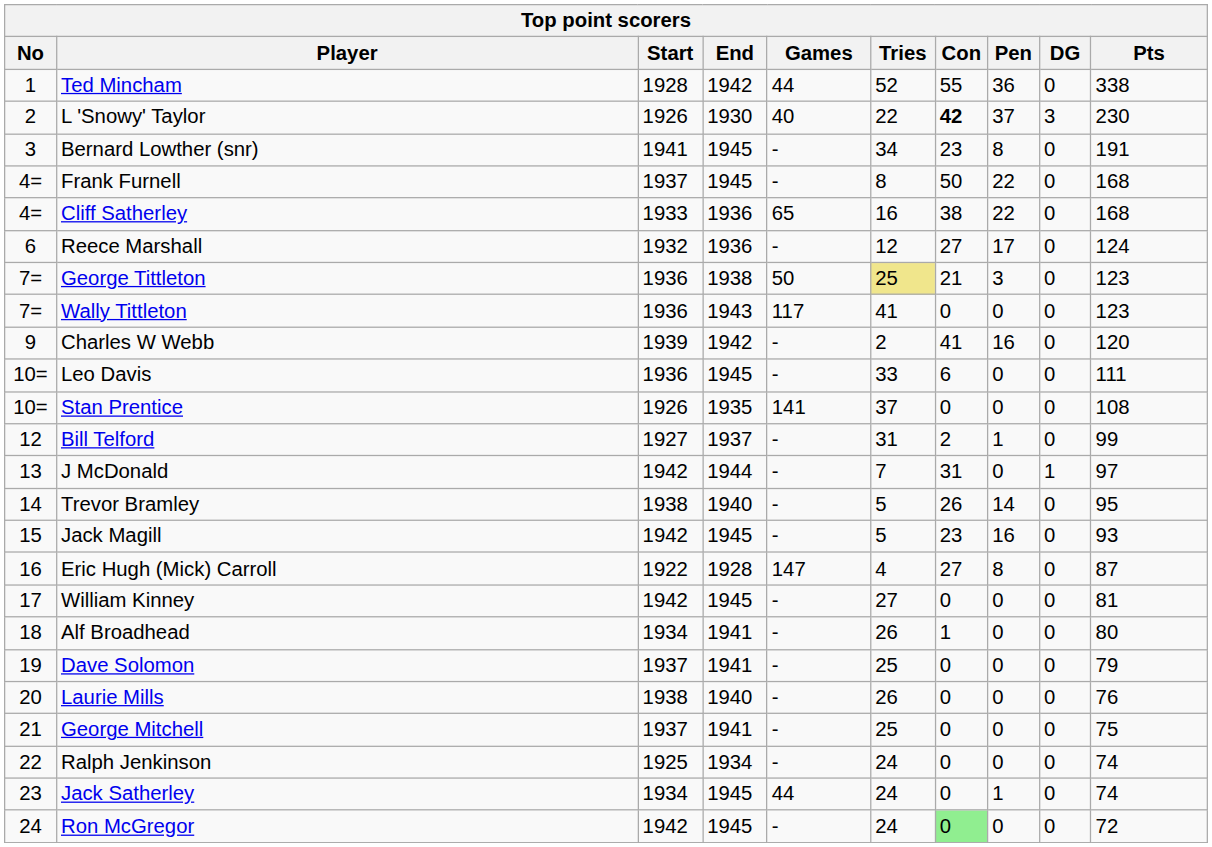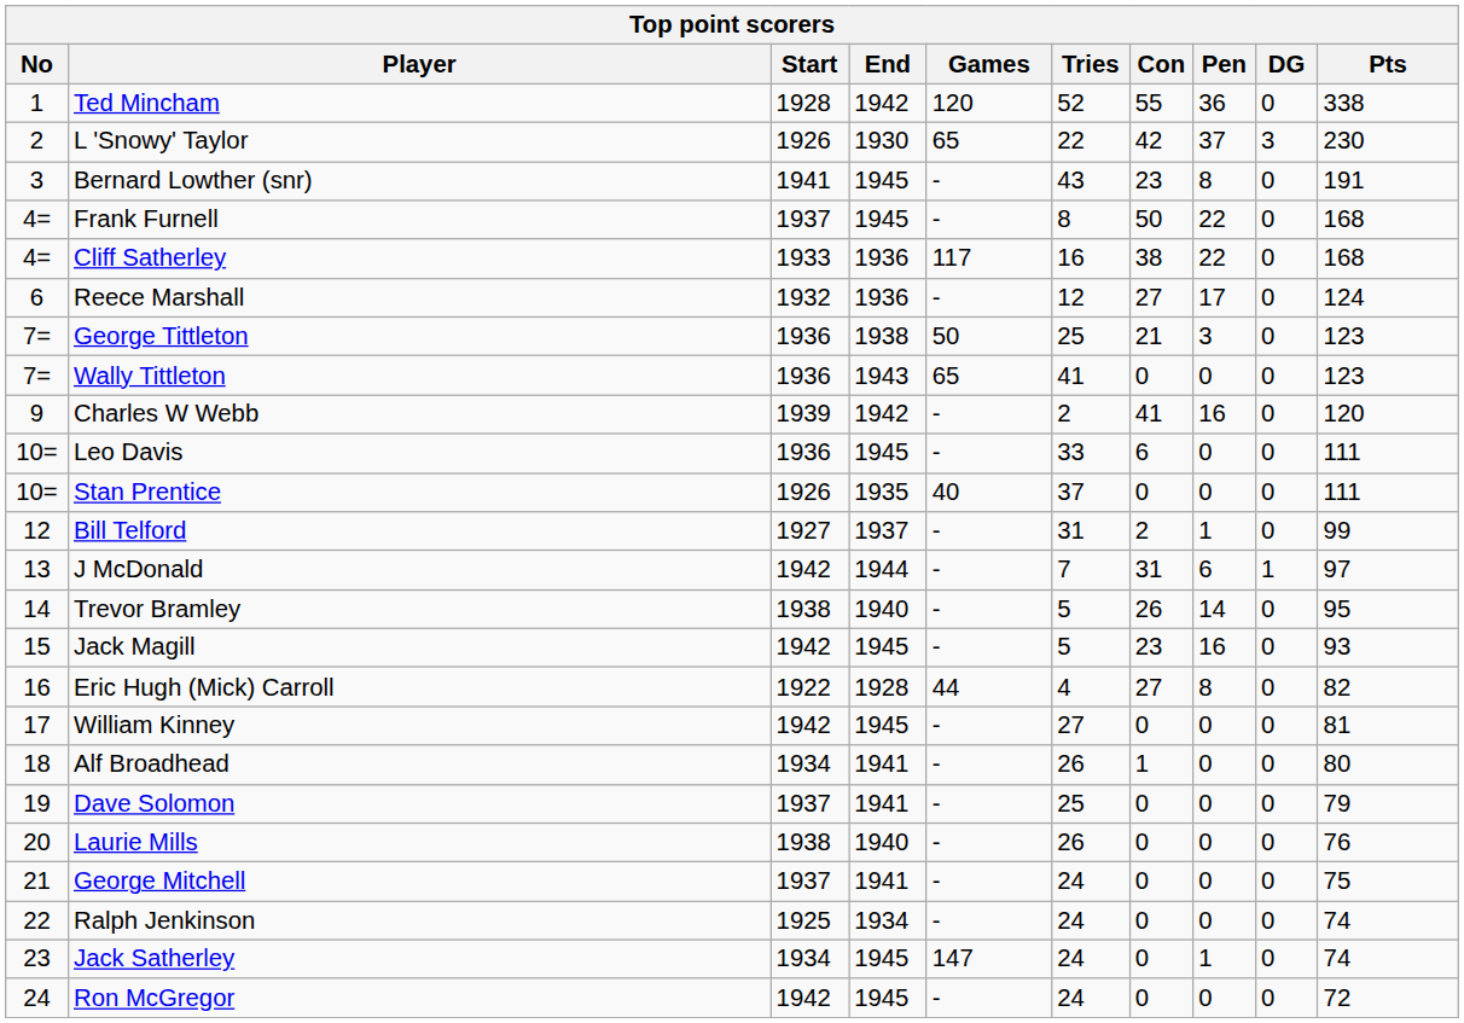Ted Mincham | Games: 44 -> 120
L 'Snowy' Taylor | Games: 40 -> 65
L 'Snowy' Taylor | Con: bold -> normal
Bernard Lowther (snr) | Tries: 34 -> 43
Cliff Satherley | Games: 65 -> 117
George Tittleton | Tries: khaki background -> no background
Wally Tittleton | Games: 117 -> 65
Stan Prentice | Games: 141 -> 40
Stan Prentice | Pts: 108 -> 111
J McDonald | Pen: 0 -> 6
Eric Hugh (Mick) Carroll | Games: 147 -> 44
Eric Hugh (Mick) Carroll | Pts: 87 -> 82
George Mitchell | Tries: 25 -> 24
Jack Satherley | Games: 44 -> 147
Ron McGregor | Con: lightgreen background -> no background
